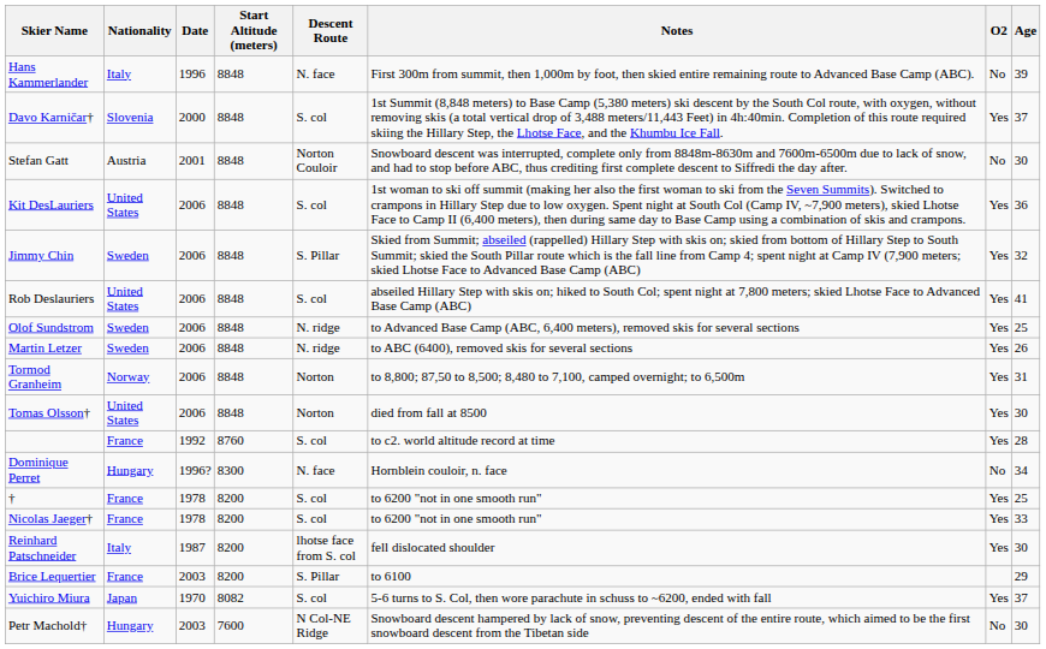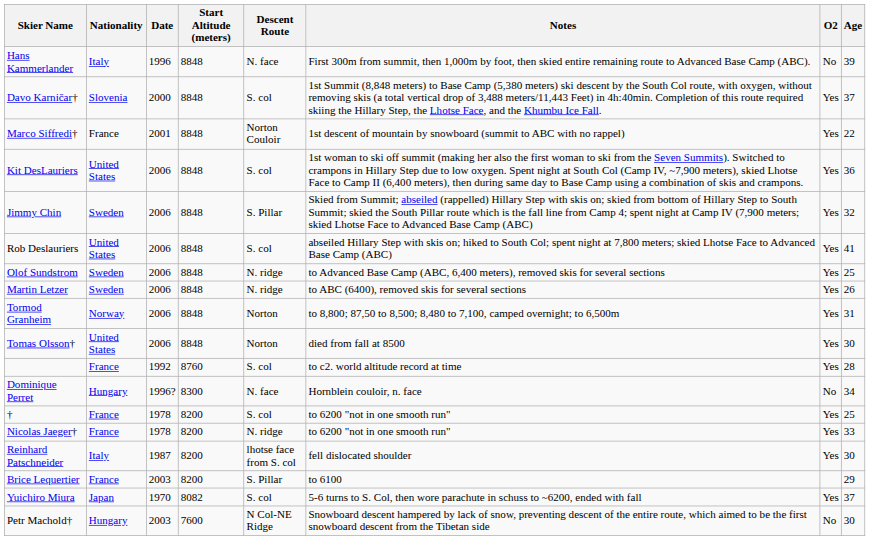+ row: Marco Siffredi† | France | 2001 | 8848 | Norton Couloir | 1st descent of mountain by snowboard (summit to ABC with no rappel) | Yes | 22
- row: Stefan Gatt | Austria | 2001 | 8848 | Norton Couloir | Snowboard descent was interrupted, complete only from 8848m-8630m and 7600m-6500m due to lack of snow, and had to stop before ABC, thus crediting first complete descent to Siffredi the day after. | No | 30
Nicolas Jaeger† | Descent Route: S. col -> N. ridge
